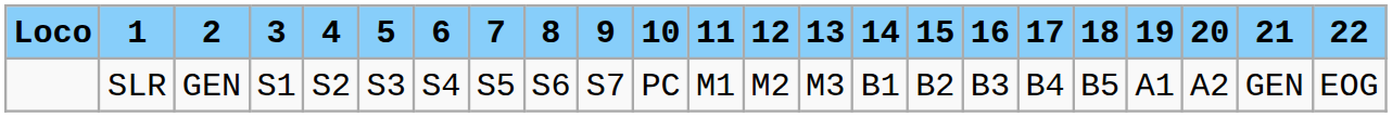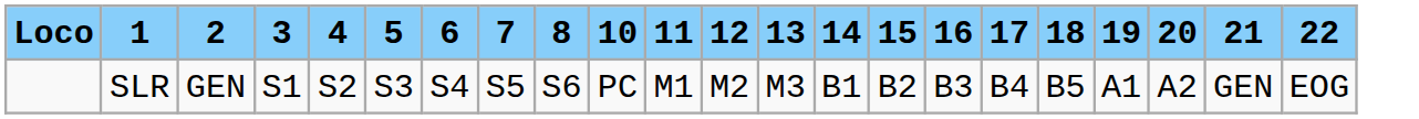- column: 9 | S7
